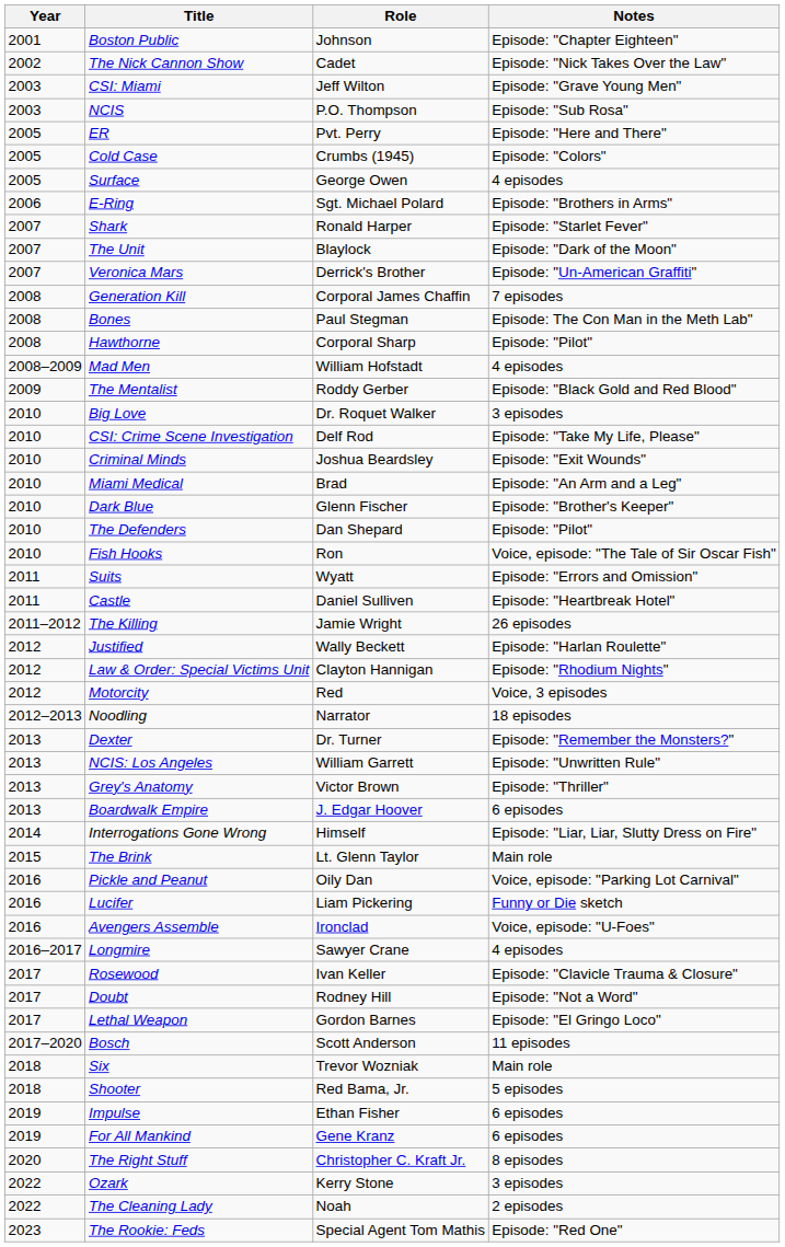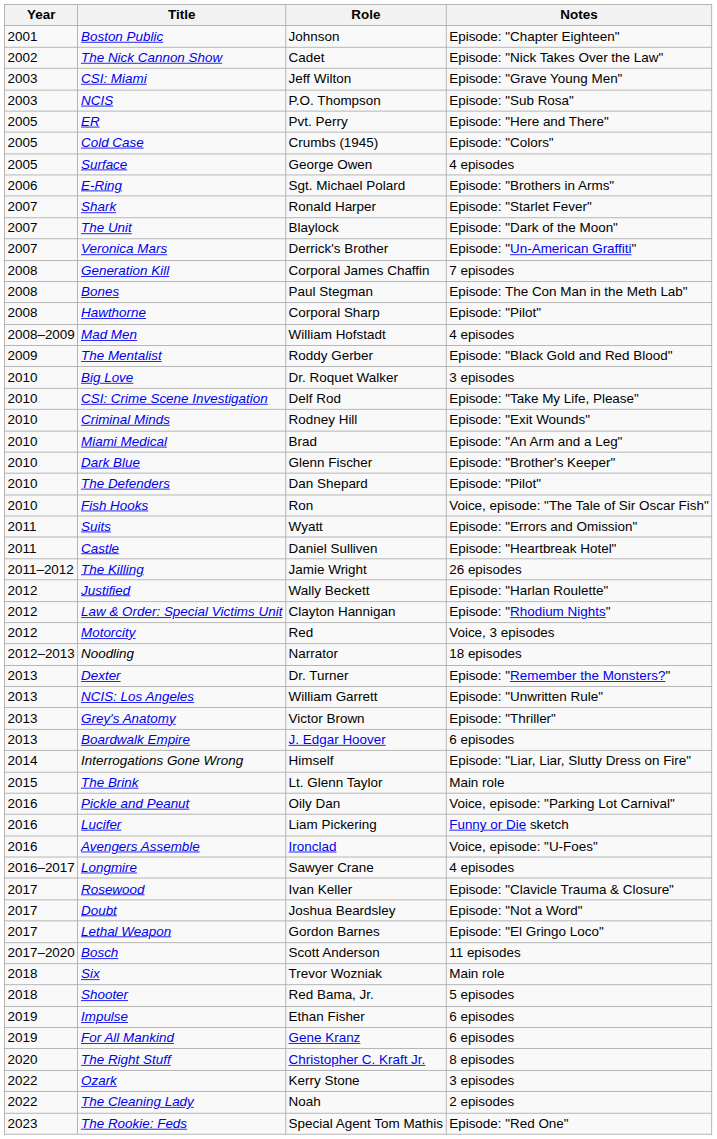Criminal Minds | Role: Joshua Beardsley -> Rodney Hill
Doubt | Role: Rodney Hill -> Joshua Beardsley
